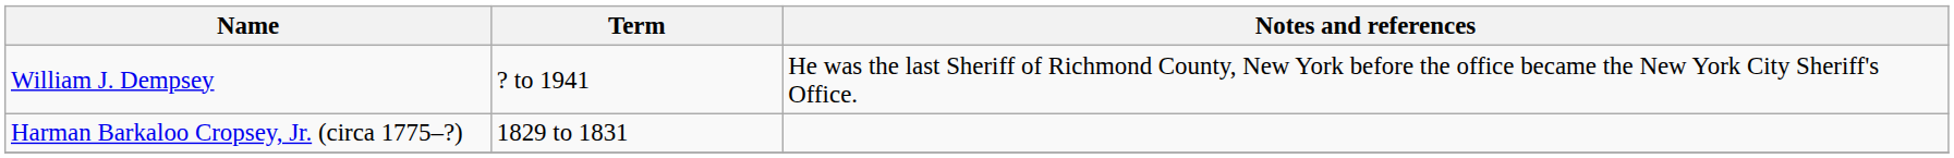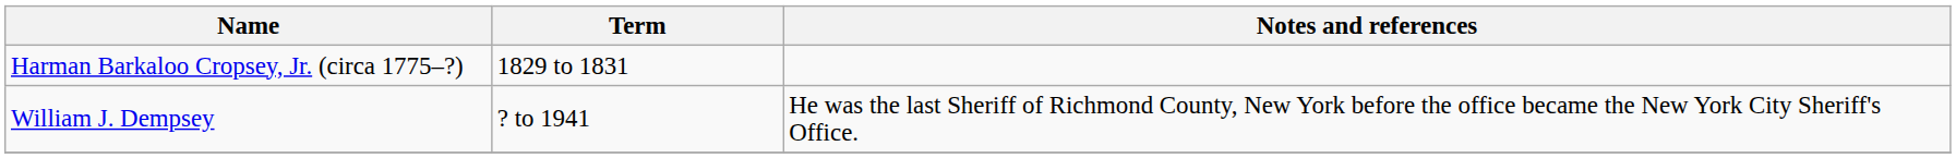rows swapped: Harman Barkaloo Cropsey, Jr. (circa 1775–?) <-> William J. Dempsey
